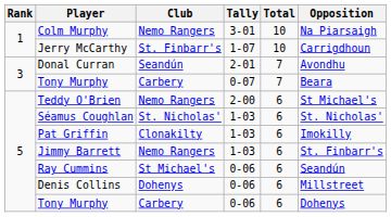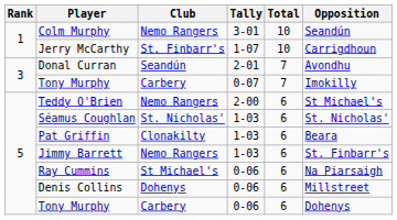Colm Murphy | Opposition: Na Piarsaigh -> Seandún
Tony Murphy / 0-07 | Opposition: Beara -> Imokilly
Pat Griffin | Opposition: Imokilly -> Beara
Ray Cummins | Opposition: Seandún -> Na Piarsaigh
